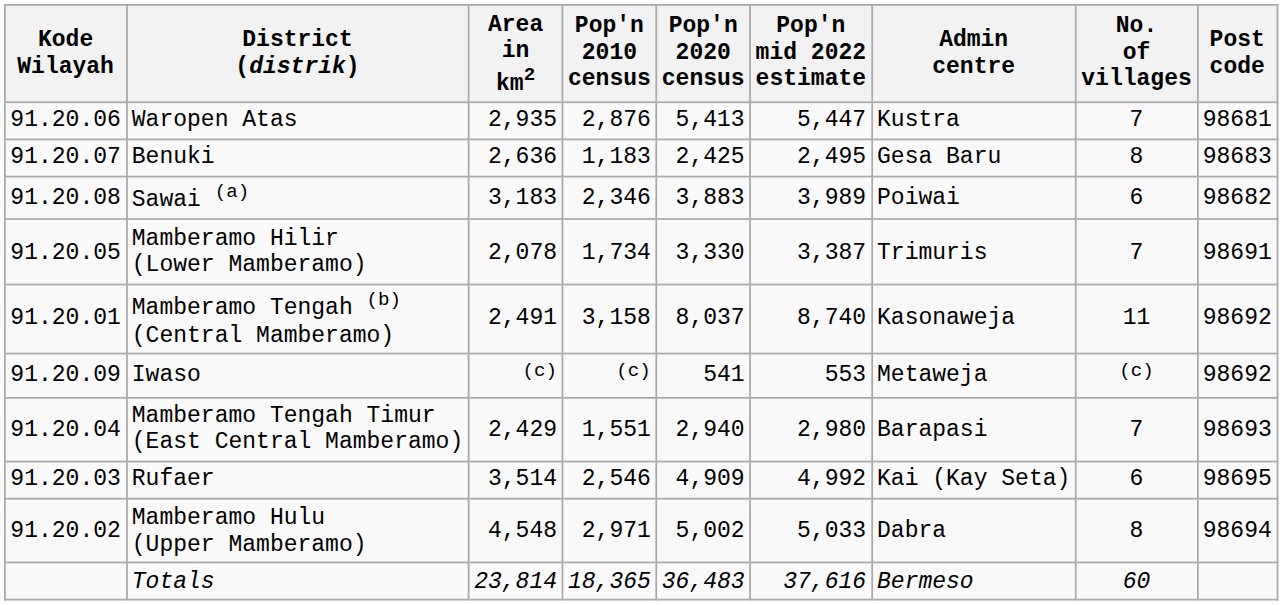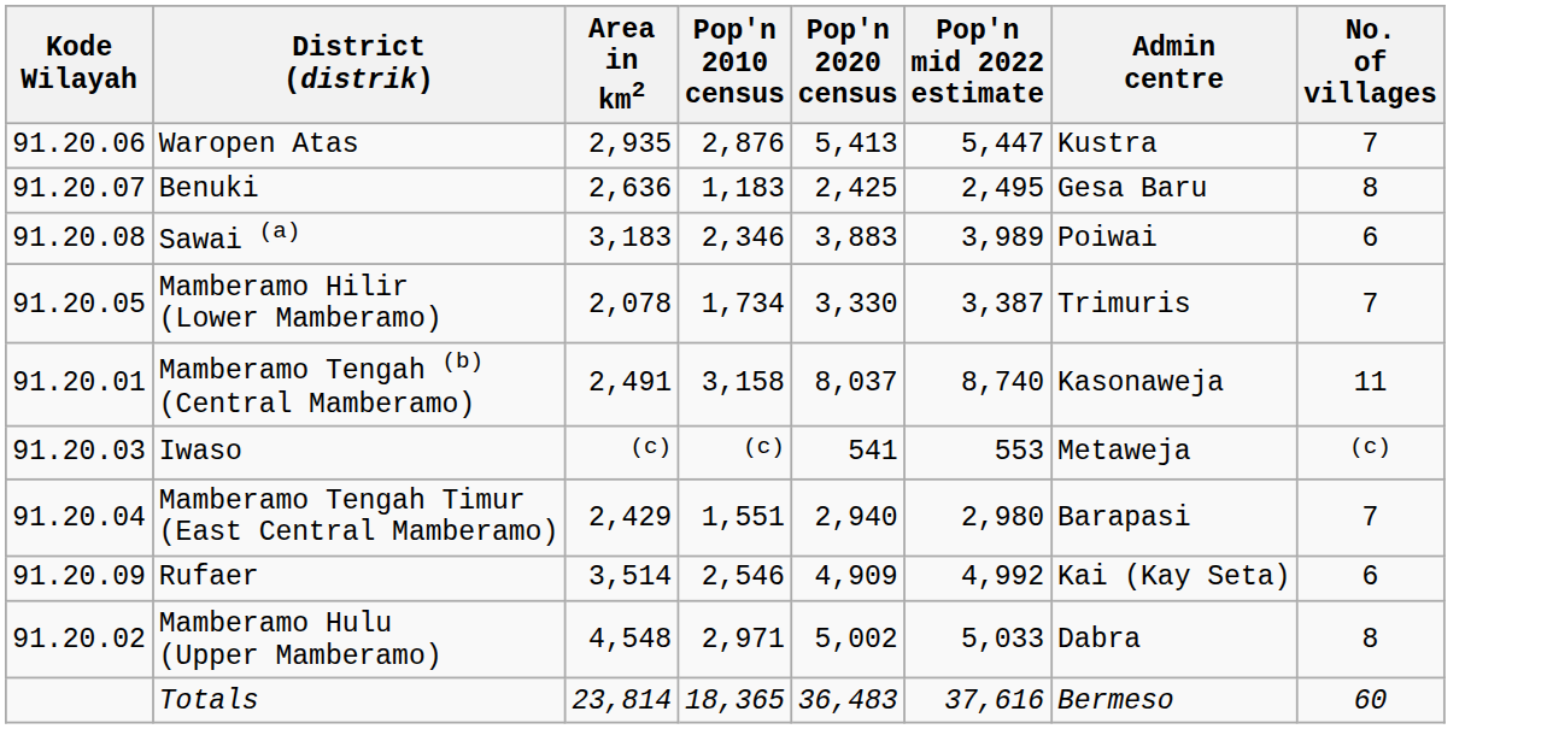- column: Post code | 98681 | 98683 | 98682 | 98691 | 98692 | 98692 | 98693 | 98695 | 98694
Iwaso | Kode Wilayah: 91.20.09 -> 91.20.03
Rufaer | Kode Wilayah: 91.20.03 -> 91.20.09
